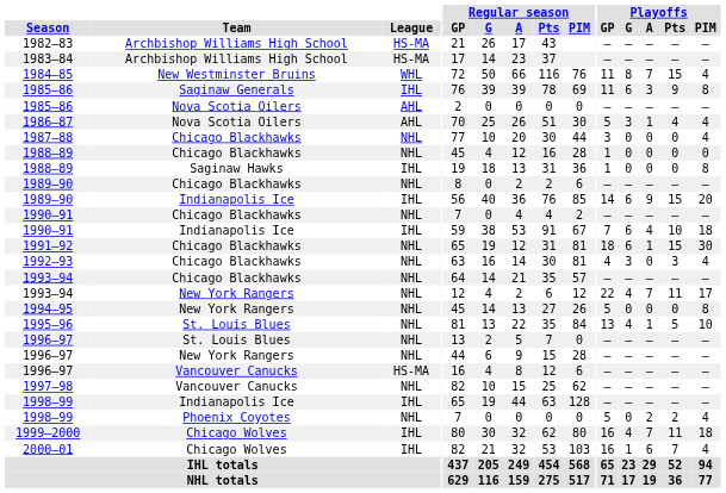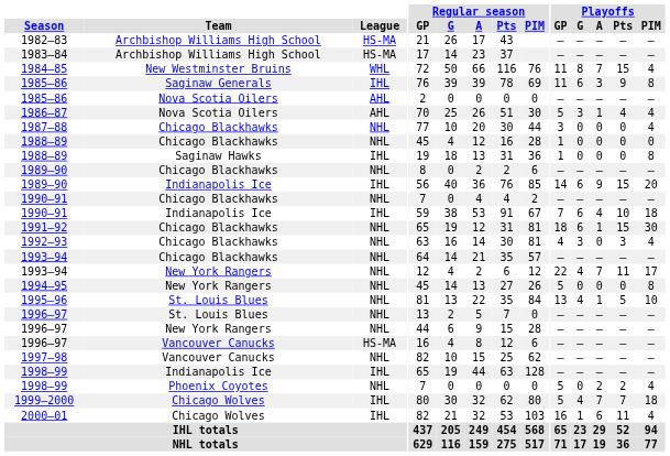1999–2000 | Playoffs / GP: 16 -> 5
1999–2000 | Playoffs / Pts: 11 -> 7
2000–01 | Playoffs / Pts: 7 -> 11
